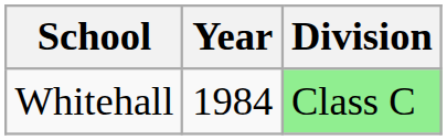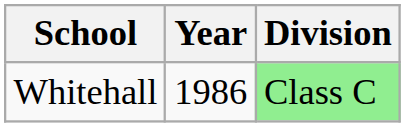Whitehall | Year: 1984 -> 1986
